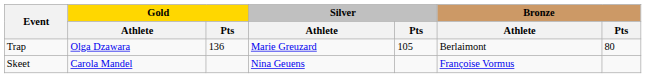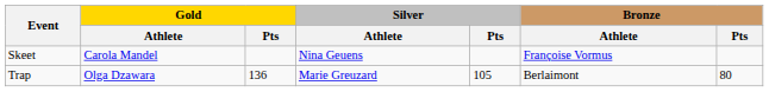rows swapped: Skeet <-> Trap
